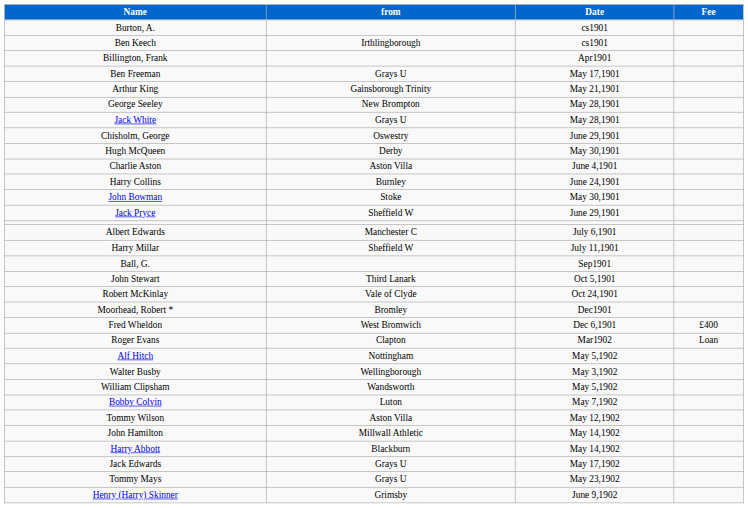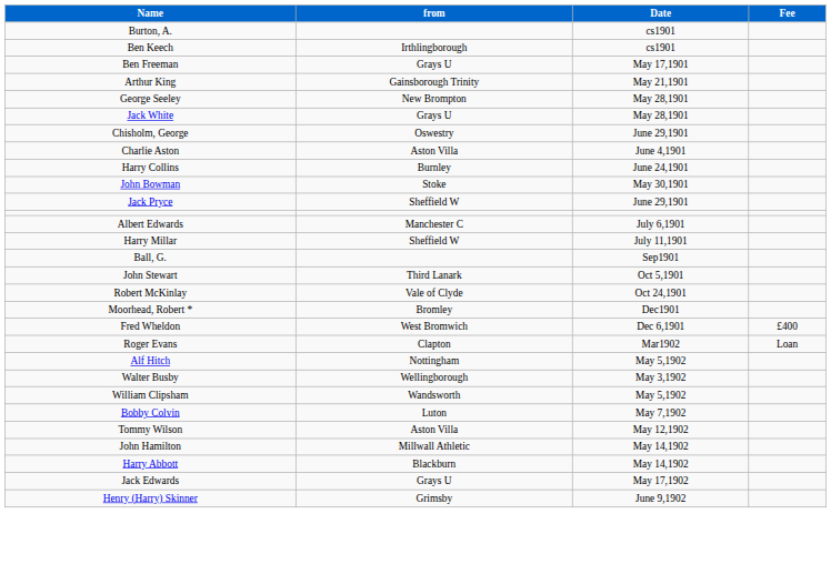- row: Billington, Frank | Apr1901
- row: Hugh McQueen | Derby | May 30,1901
- row: Tommy Mays | Grays U | May 23,1902
